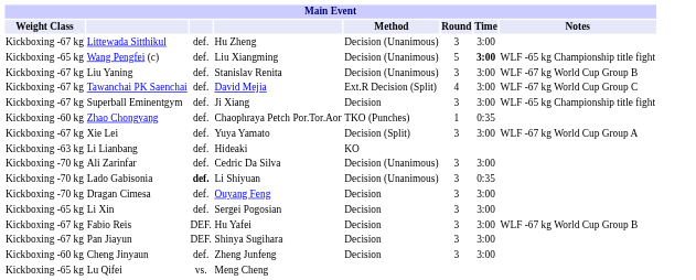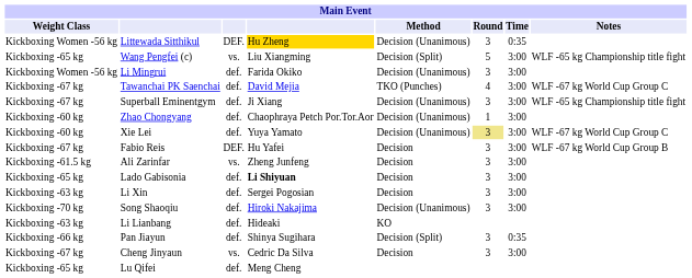Littewada Sitthikul | Weight Class: Kickboxing -67 kg -> Kickboxing Women -56 kg
Littewada Sitthikul | column 3: def. -> DEF.
Littewada Sitthikul | column 4: no background -> gold background
Littewada Sitthikul | Time: 3:00 -> 0:35
Wang Pengfei (c) | column 3: def. -> vs.
Wang Pengfei (c) | Method: Decision (Unanimous) -> Decision (Split)
Wang Pengfei (c) | Time: bold -> normal
- row: Kickboxing -67 kg | Liu Yaning | def. | Stanislav Renita | Decision (Unanimous) | 3 | 3:00 | WLF -67 kg World Cup Group B
+ row: Kickboxing Women -56 kg | Li Mingrui | def. | Farida Okiko | Decision (Unanimous) | 3 | 3:00
Tawanchai PK Saenchai | Method: Ext.R Decision (Split) -> TKO (Punches)
Superball Eminentgym | Method: Decision -> Decision (Unanimous)
Zhao Chongyang | Method: TKO (Punches) -> Decision (Unanimous)
Zhao Chongyang | Time: 0:35 -> 3:00
Xie Lei | Weight Class: Kickboxing -67 kg -> Kickboxing -60 kg
Xie Lei | Method: Decision (Split) -> Decision (Unanimous)
Xie Lei | Round: no background -> khaki background
Xie Lei | Notes: WLF -67 kg World Cup Group A -> WLF -67 kg World Cup Group C
rows swapped: Fabio Reis <-> Li Lianbang
Ali Zarinfar | Weight Class: Kickboxing -70 kg -> Kickboxing -61.5 kg
Ali Zarinfar | column 3: def. -> vs.
Ali Zarinfar | column 4: Cedric Da Silva -> Zheng Junfeng
Ali Zarinfar | Method: Decision (Unanimous) -> Decision
Lado Gabisonia | Weight Class: Kickboxing -70 kg -> Kickboxing -65 kg
Lado Gabisonia | column 3: bold -> normal
Lado Gabisonia | column 4: normal -> bold
Lado Gabisonia | Method: Decision (Unanimous) -> Decision
Lado Gabisonia | Time: 0:35 -> 3:00
- row: Kickboxing -70 kg | Dragan Cimesa | def. | Ouyang Feng | Decision | 3 | 3:00
Li Xin | Weight Class: Kickboxing -65 kg -> Kickboxing -63 kg
+ row: Kickboxing -70 kg | Song Shaoqiu | def. | Hiroki Nakajima | Decision (Unanimous) | 3 | 3:00
Pan Jiayun | Weight Class: Kickboxing -67 kg -> Kickboxing -66 kg
Pan Jiayun | column 3: DEF. -> def.
Pan Jiayun | Method: Decision -> Decision (Split)
Pan Jiayun | Time: 3:00 -> 0:35
Cheng Jinyaun | Weight Class: Kickboxing -60 kg -> Kickboxing -67 kg
Cheng Jinyaun | column 3: def. -> vs.
Cheng Jinyaun | column 4: Zheng Junfeng -> Cedric Da Silva
Lu Qifei | column 3: vs. -> def.
